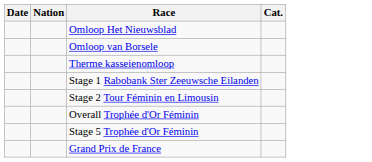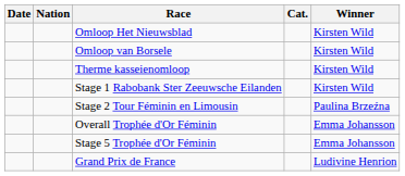+ column: Winner | Kirsten Wild | Kirsten Wild | Kirsten Wild | Kirsten Wild | Paulina Brzeźna | Emma Johansson | Emma Johansson | Ludivine Henrion
